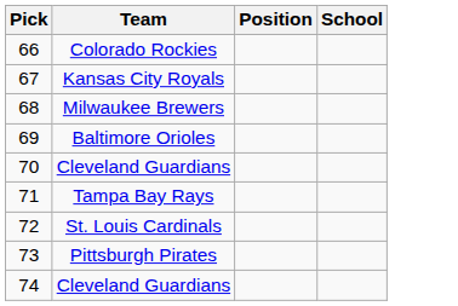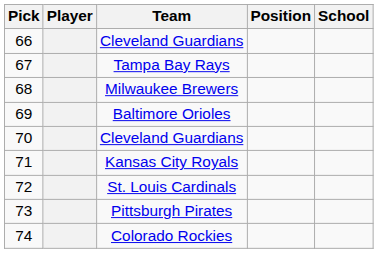+ column: Player
66 | Team: Colorado Rockies -> Cleveland Guardians
67 | Team: Kansas City Royals -> Tampa Bay Rays
71 | Team: Tampa Bay Rays -> Kansas City Royals
74 | Team: Cleveland Guardians -> Colorado Rockies
